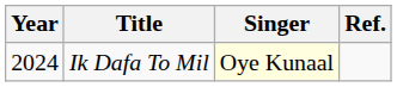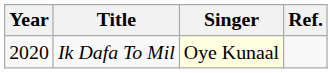Ik Dafa To Mil | Year: 2024 -> 2020
